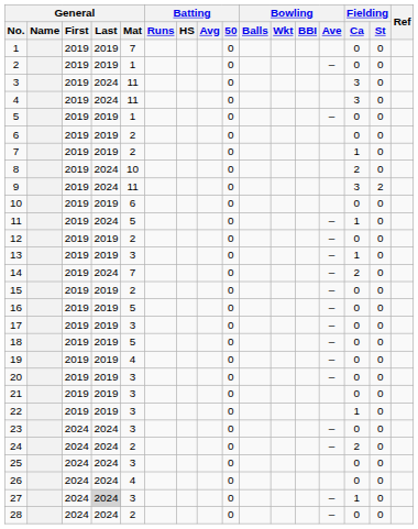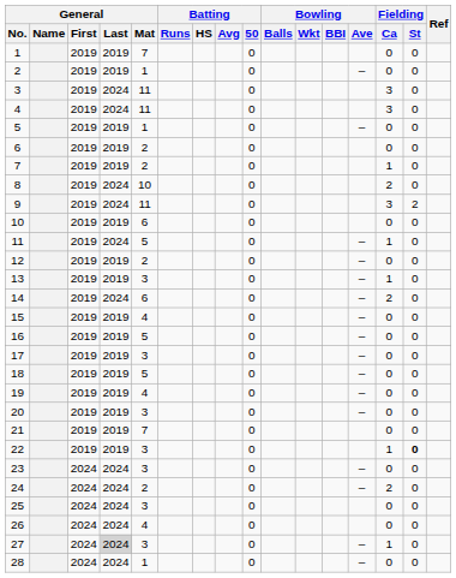14 | General / Mat: 7 -> 6
15 | General / Mat: 2 -> 4
21 | General / Mat: 3 -> 7
22 | Fielding / St: normal -> bold
28 | General / Mat: 2 -> 1
